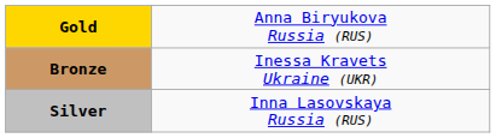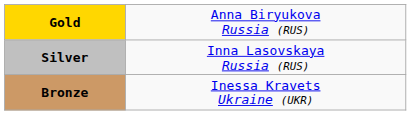rows swapped: Silver <-> Bronze
